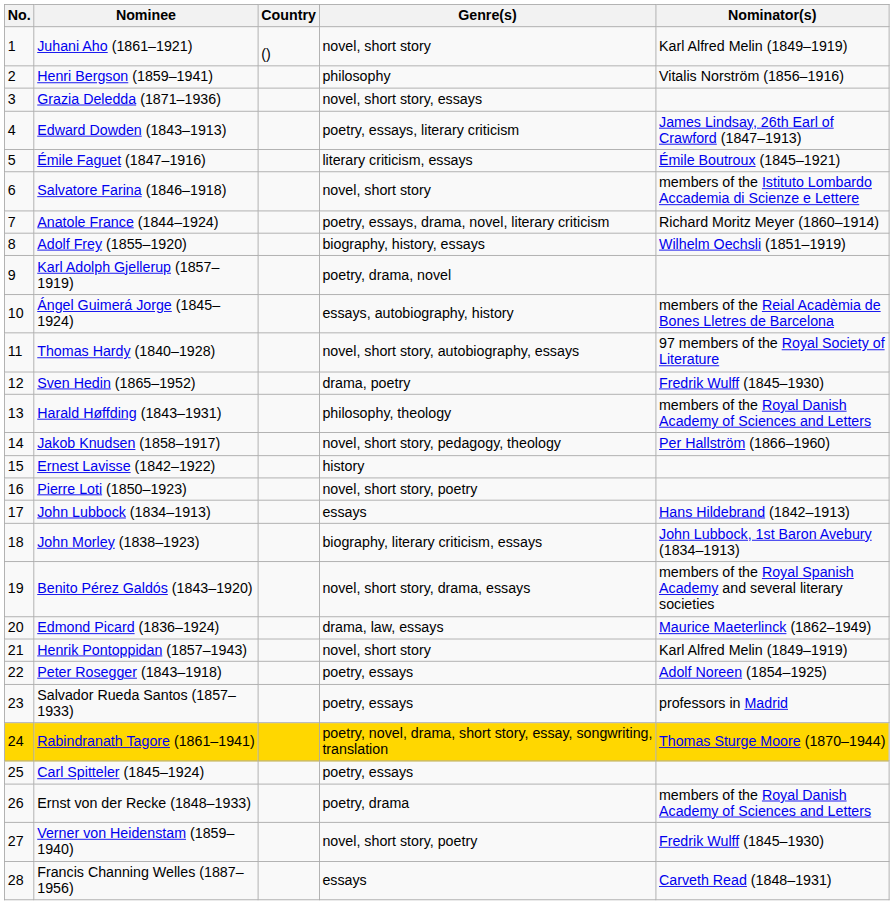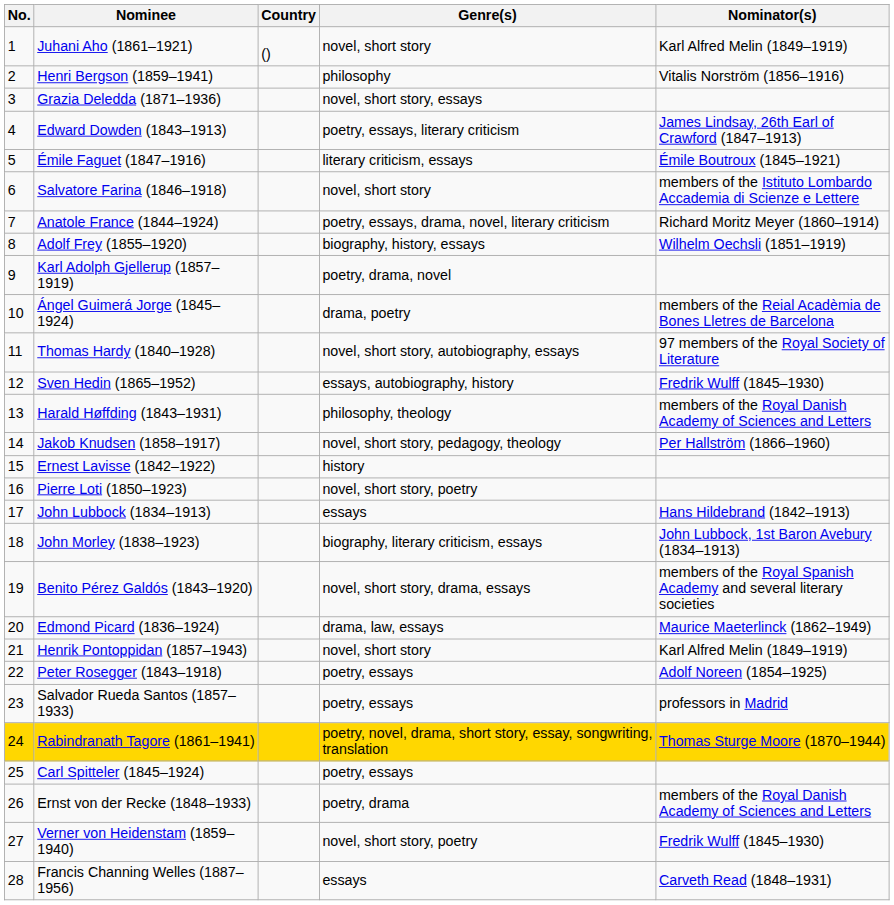Ángel Guimerá Jorge (1845–1924) | Genre(s): essays, autobiography, history -> drama, poetry
Sven Hedin (1865–1952) | Genre(s): drama, poetry -> essays, autobiography, history
